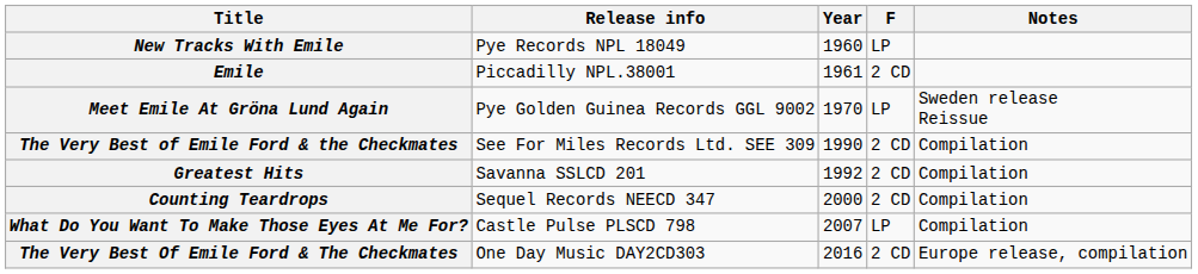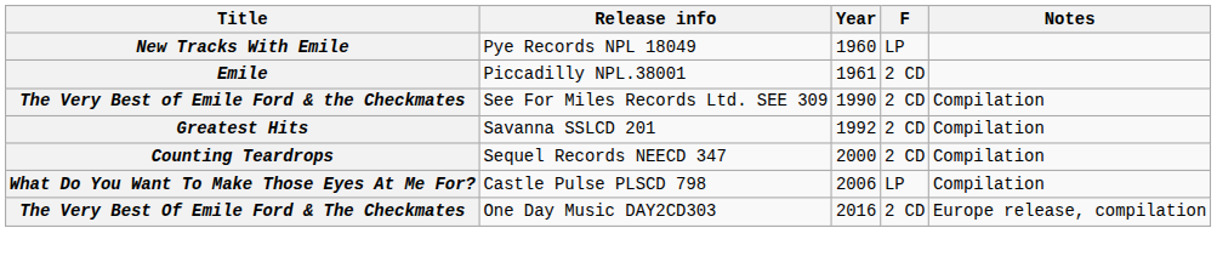- row: Meet Emile At Gröna Lund Again | Pye Golden Guinea Records GGL 9002 | 1970 | LP | Sweden release Reissue
What Do You Want To Make Those Eyes At Me For? | Year: 2007 -> 2006
